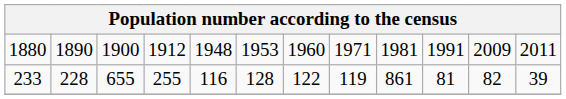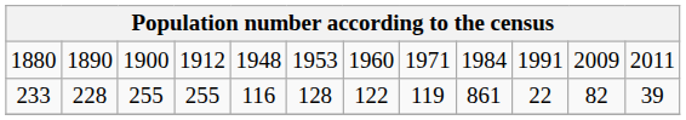1880 | column 9: 1981 -> 1984
233 | column 3: 655 -> 255
233 | column 10: 81 -> 22
